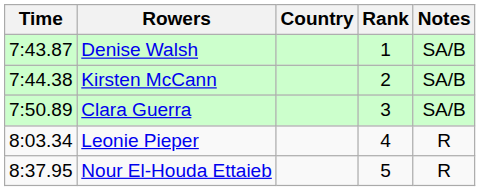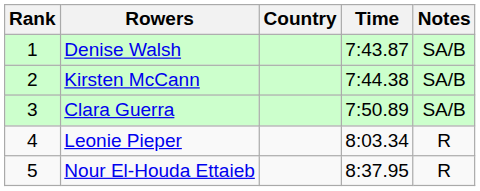columns swapped: Rank <-> Time
